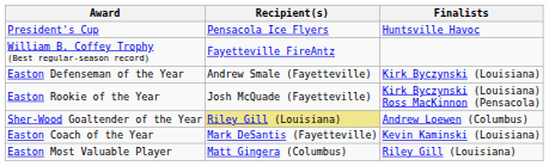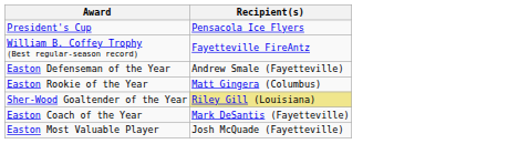- column: Finalists | Huntsville Havoc | Kirk Byczynski (Louisiana) | Kirk Byczynski (Louisiana) Ross MacKinnon (Pensacola) | Andrew Loewen (Columbus) | Kevin Kaminski (Louisiana) | Riley Gill (Louisiana)
Easton Rookie of the Year | Recipient(s): Josh McQuade (Fayetteville) -> Matt Gingera (Columbus)
Easton Most Valuable Player | Recipient(s): Matt Gingera (Columbus) -> Josh McQuade (Fayetteville)
